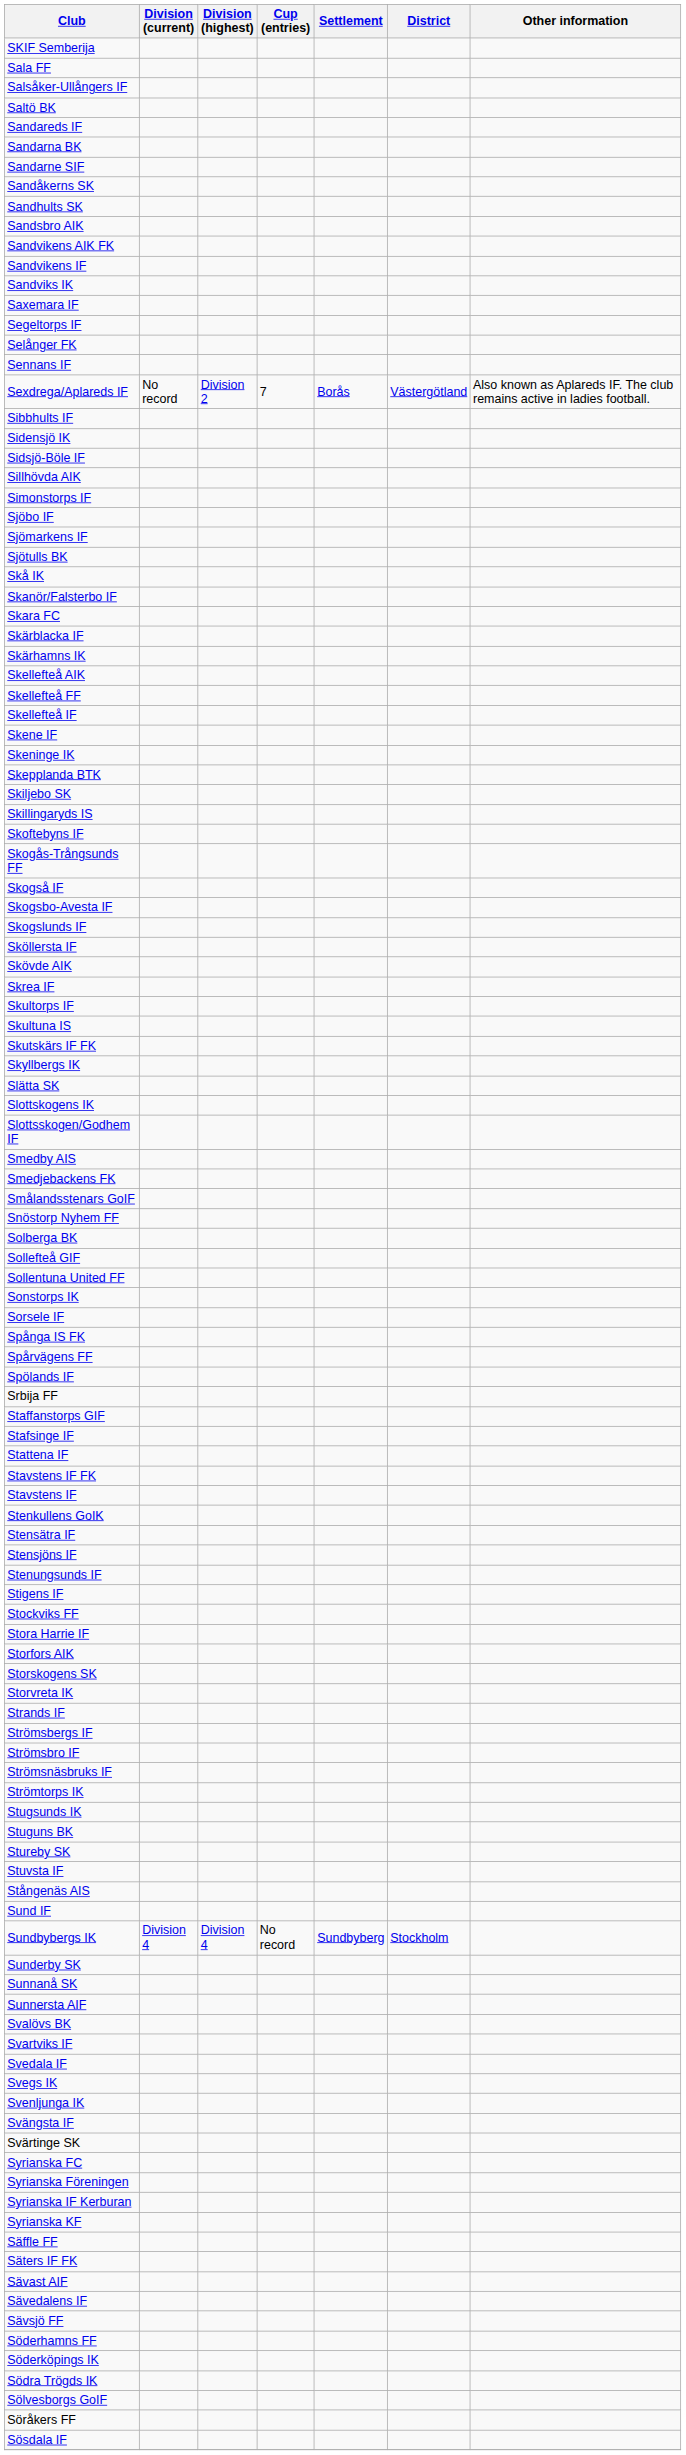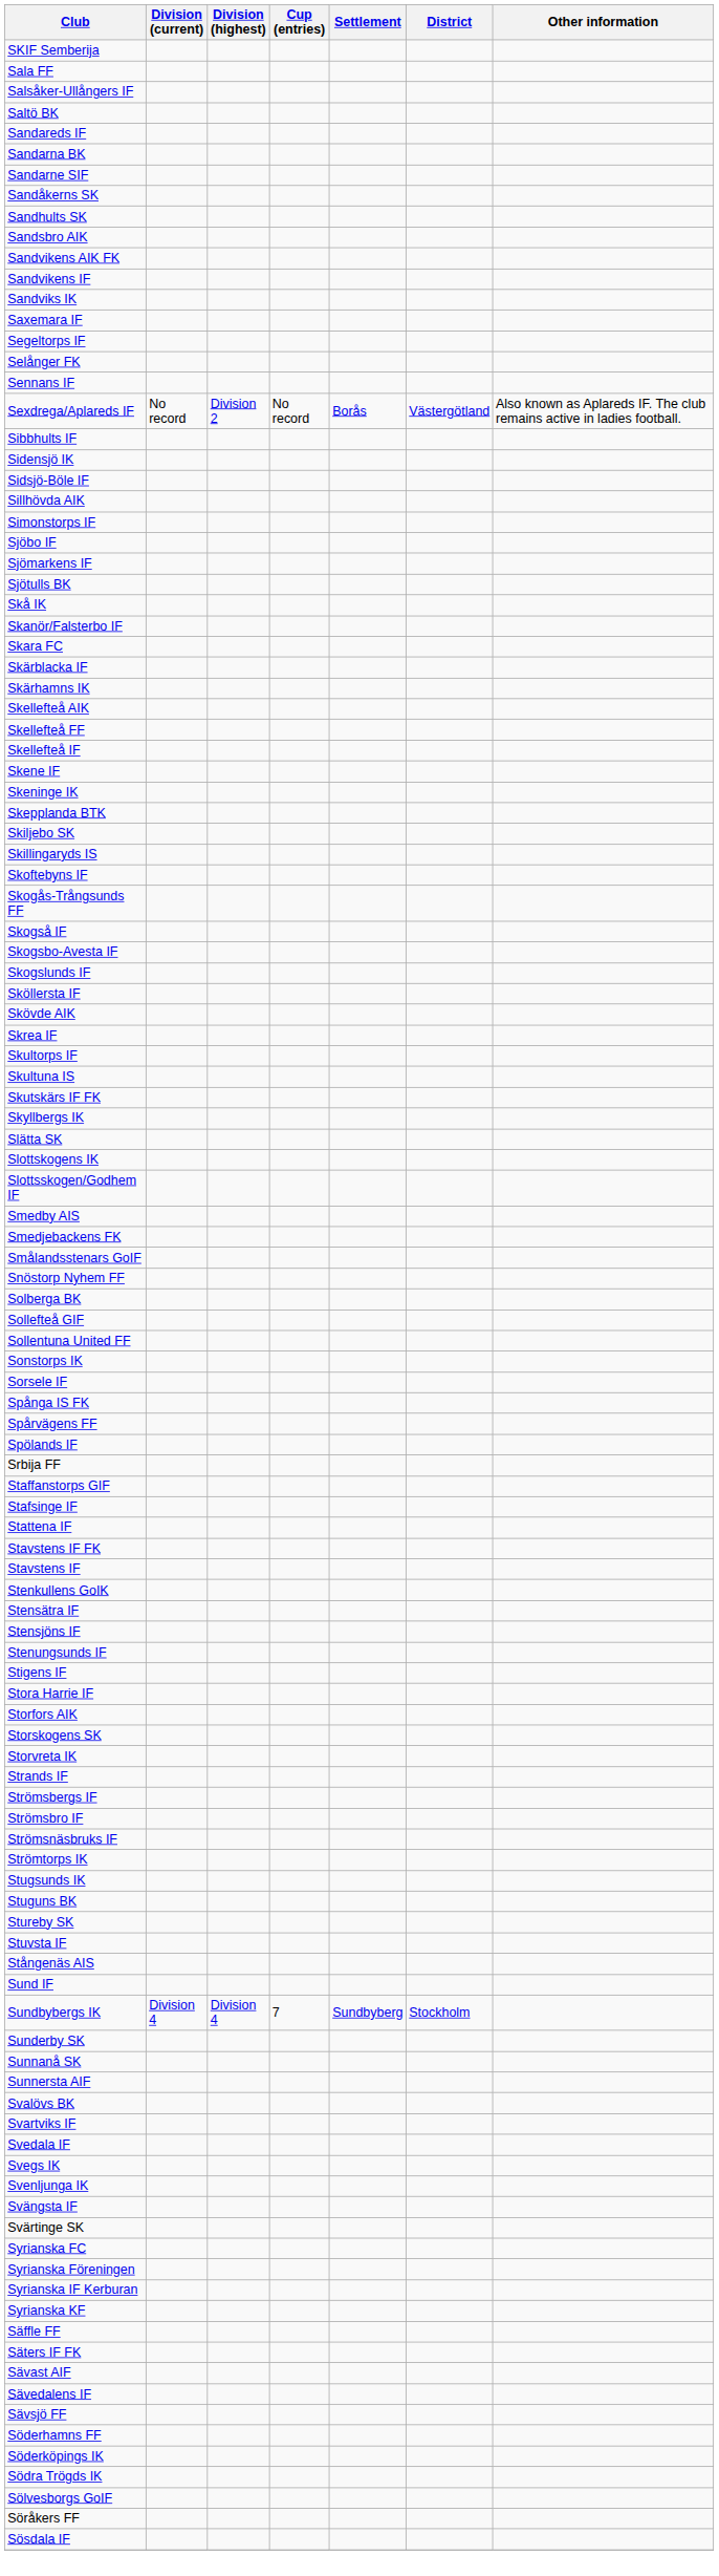Sexdrega/Aplareds IF | Cup (entries): 7 -> No record
- row: Stockviks FF
Sundbybergs IK | Cup (entries): No record -> 7
